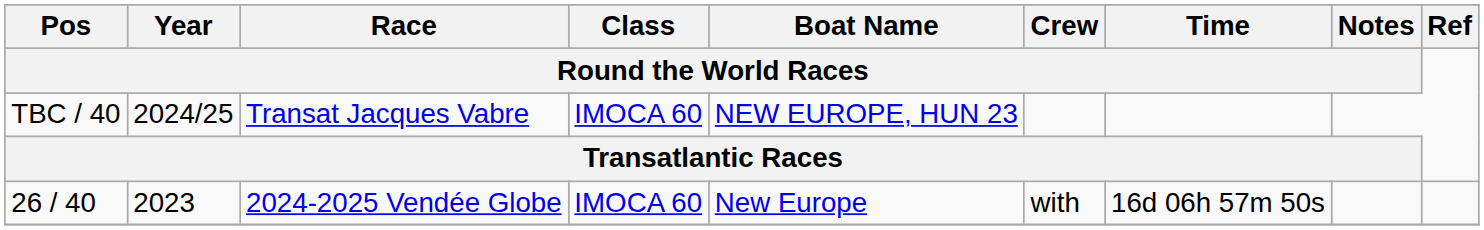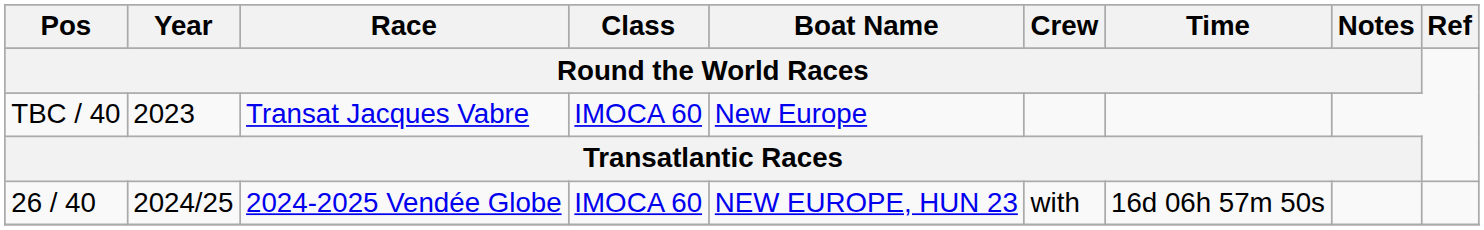TBC / 40 | Year / Round the World Races: 2024/25 -> 2023
TBC / 40 | Boat Name / Round the World Races: NEW EUROPE, HUN 23 -> New Europe
26 / 40 | Year / Round the World Races: 2023 -> 2024/25
26 / 40 | Boat Name / Round the World Races: New Europe -> NEW EUROPE, HUN 23
